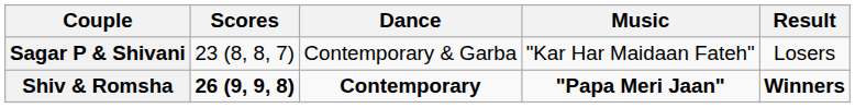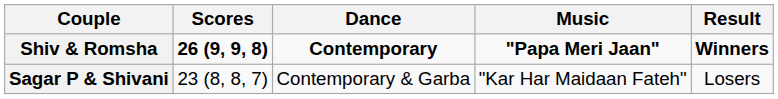rows swapped: Shiv & Romsha <-> Sagar P & Shivani
